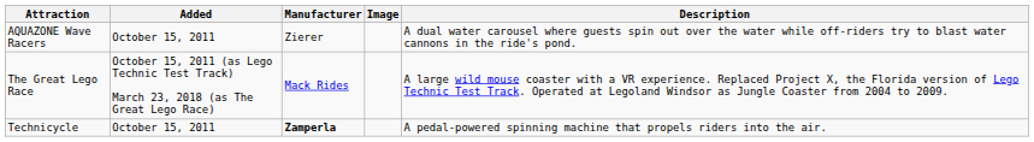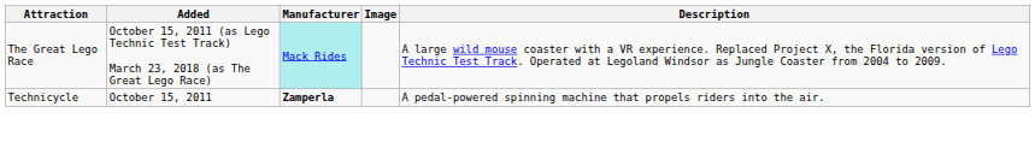- row: AQUAZONE Wave Racers | October 15, 2011 | Zierer | A dual water carousel where guests spin out over the water while off-riders try to blast water cannons in the ride's pond.
The Great Lego Race | Manufacturer: no background -> paleturquoise background
